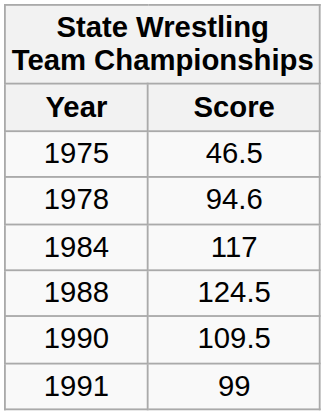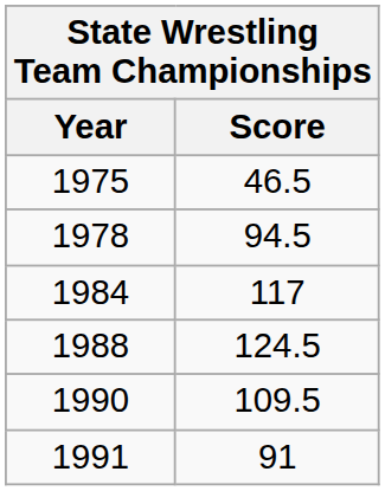1978 | Score: 94.6 -> 94.5
1991 | Score: 99 -> 91
